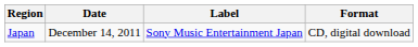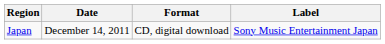columns swapped: Format <-> Label
